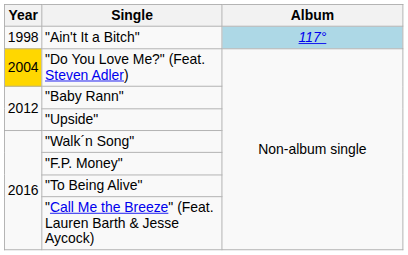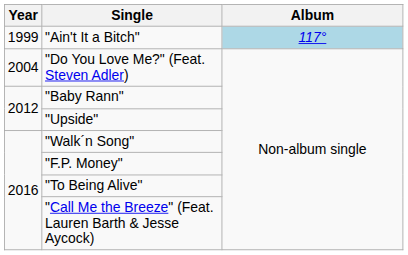"Ain't It a Bitch" | Year: 1998 -> 1999
"Do You Love Me?" (Feat. Steven Adler) | Year: gold background -> no background
